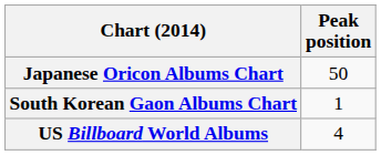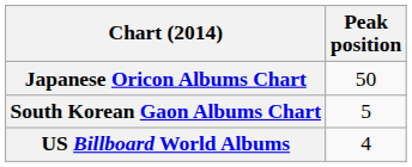South Korean Gaon Albums Chart | Peak position: 1 -> 5
